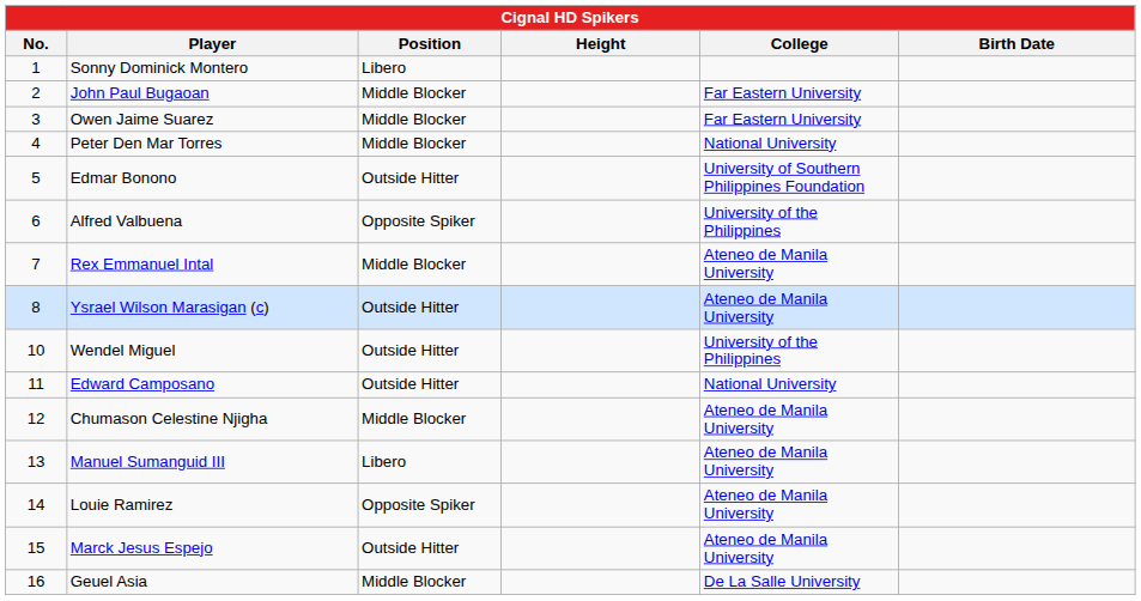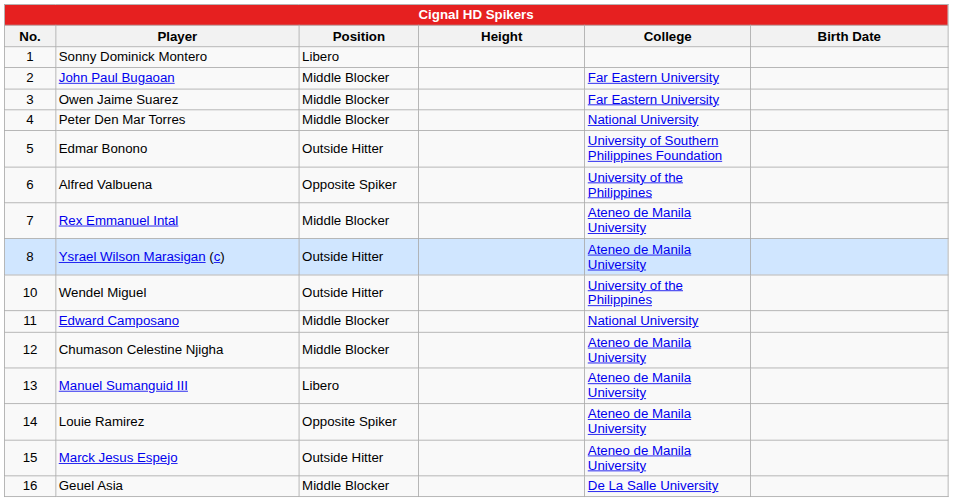Edward Camposano | Position: Outside Hitter -> Middle Blocker
